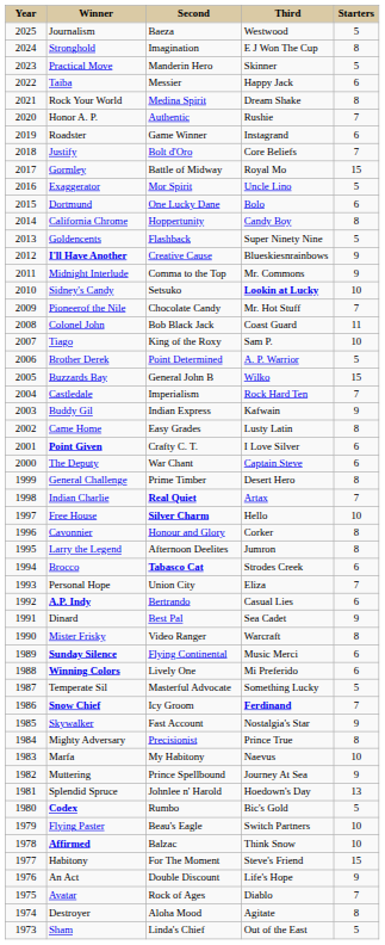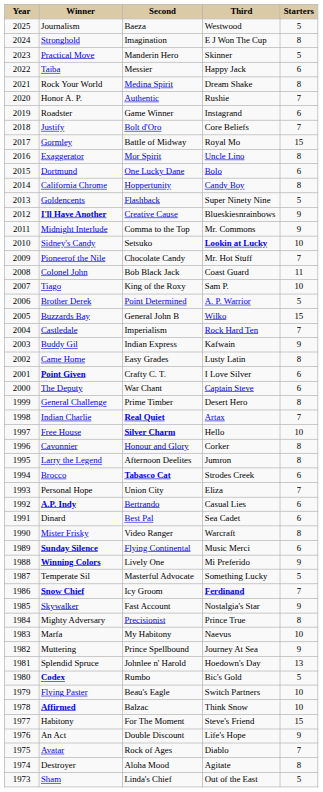Exaggerator | column 5: 5 -> 8
Dinard | column 5: 9 -> 6
Winning Colors | column 5: 6 -> 9
